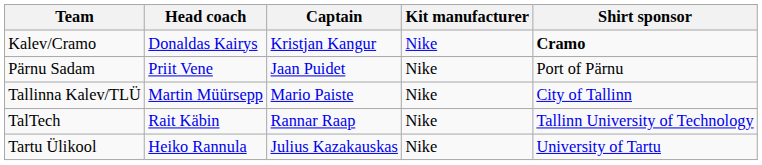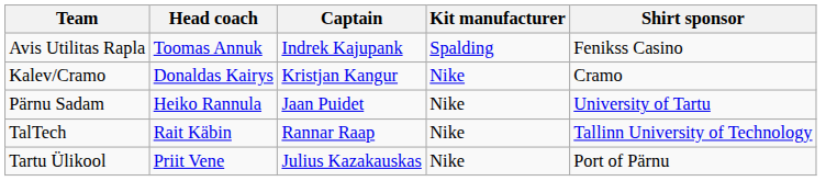+ row: Avis Utilitas Rapla | Toomas Annuk | Indrek Kajupank | Spalding | Fenikss Casino
Kalev/Cramo | Shirt sponsor: bold -> normal
Pärnu Sadam | Head coach: Priit Vene -> Heiko Rannula
Pärnu Sadam | Shirt sponsor: Port of Pärnu -> University of Tartu
- row: Tallinna Kalev/TLÜ | Martin Müürsepp | Mario Paiste | Nike | City of Tallinn
Tartu Ülikool | Head coach: Heiko Rannula -> Priit Vene
Tartu Ülikool | Shirt sponsor: University of Tartu -> Port of Pärnu
